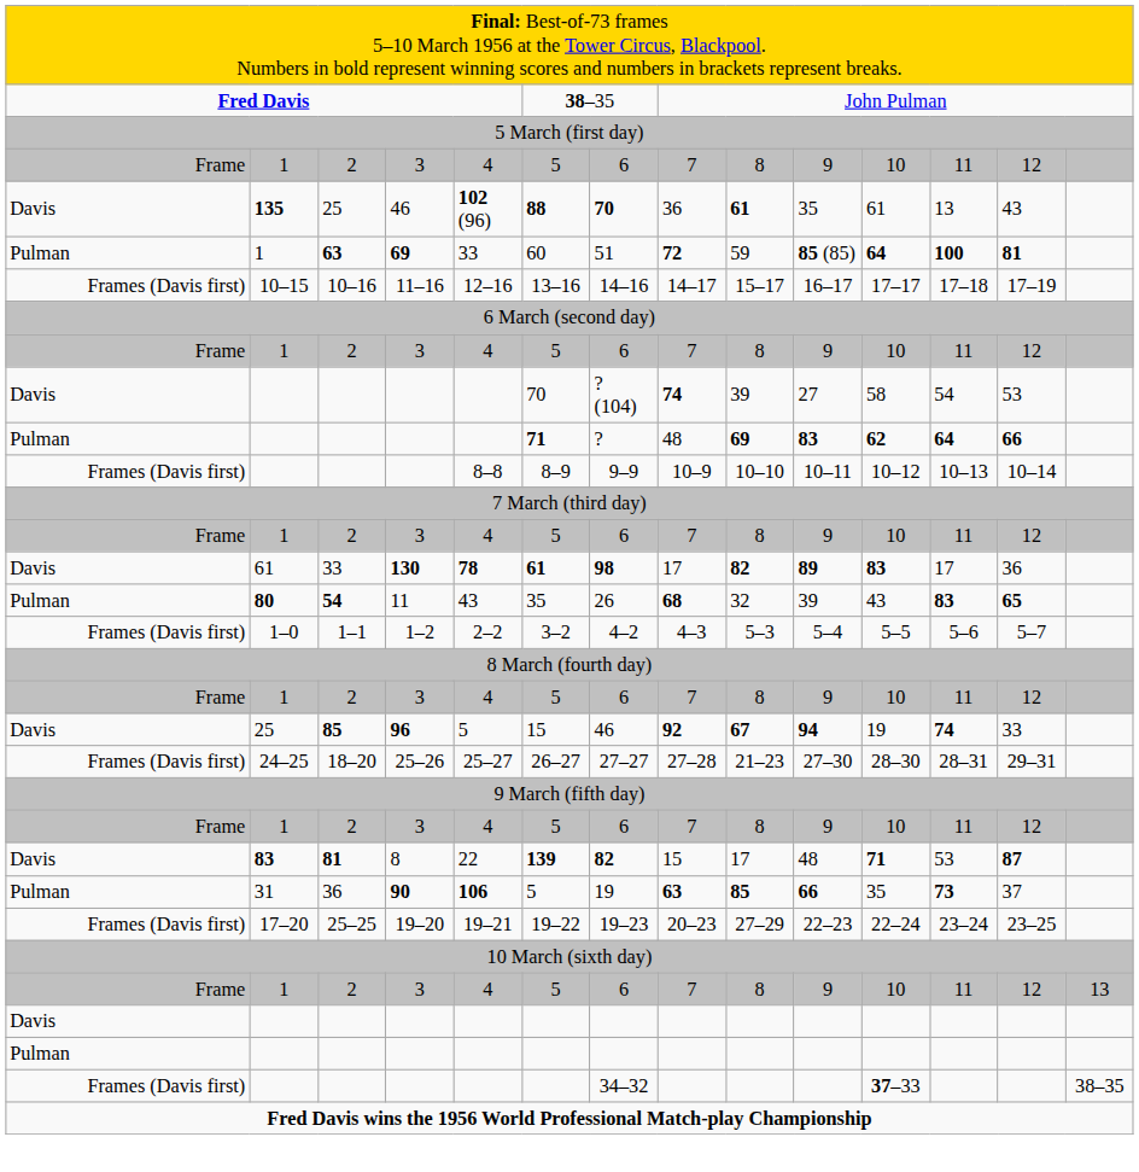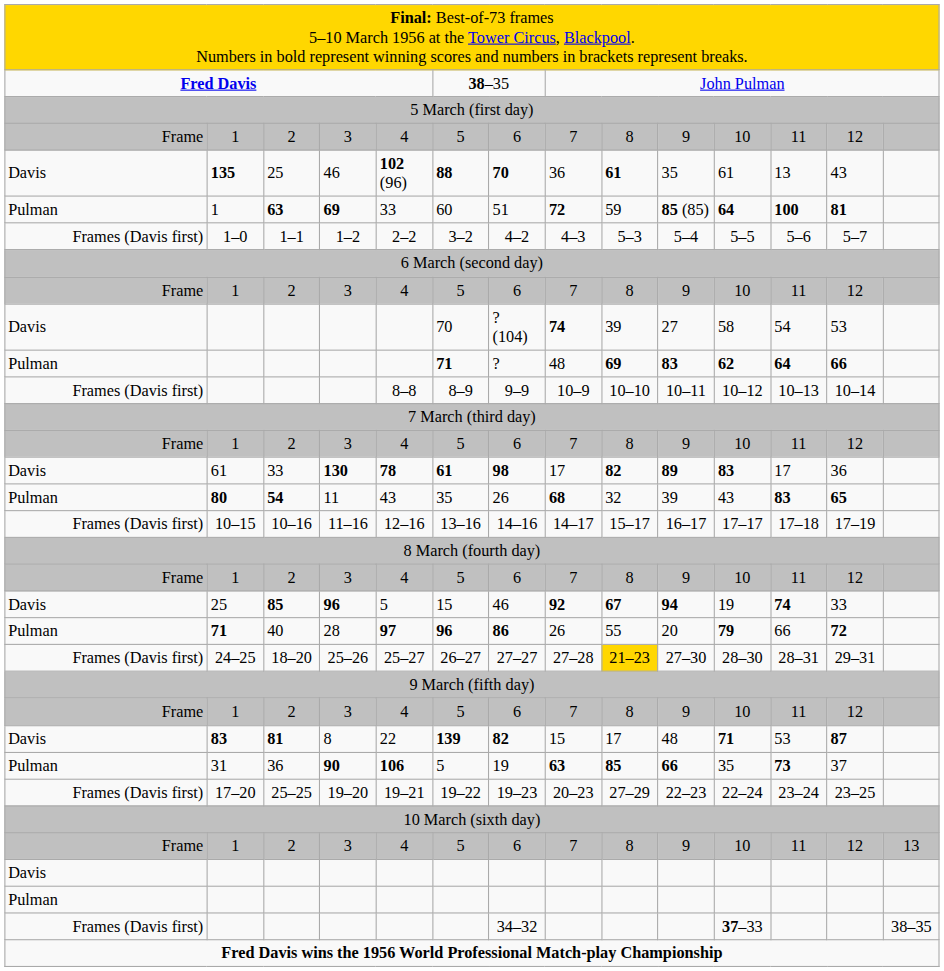rows swapped: 1–1 <-> 10–16
+ row: Pulman | 71 | 40 | 28 | 97 | 96 | 86 | 26 | 55 | 20 | 79 | 66 | 72
18–20 | column 9: no background -> gold background
